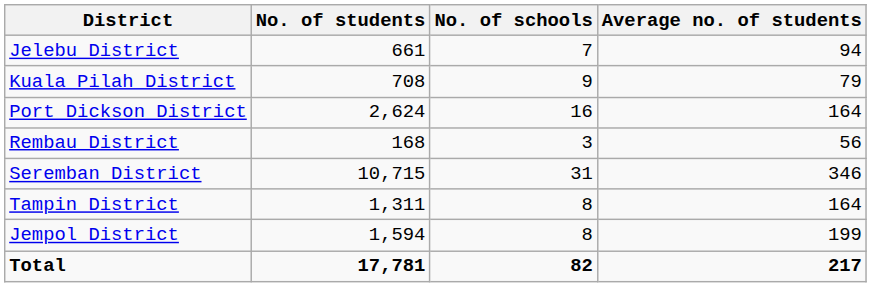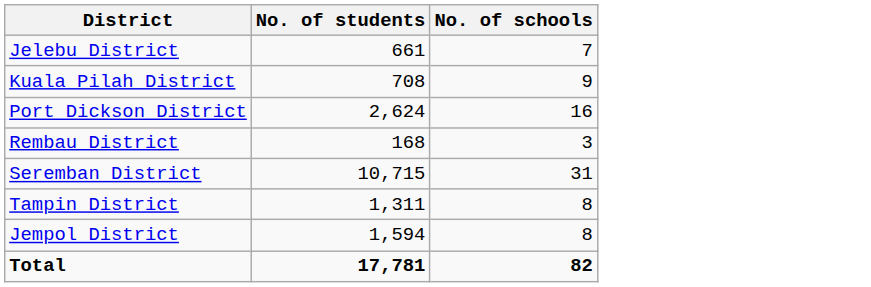- column: Average no. of students | 94 | 79 | 164 | 56 | 346 | 164 | 199 | 217
